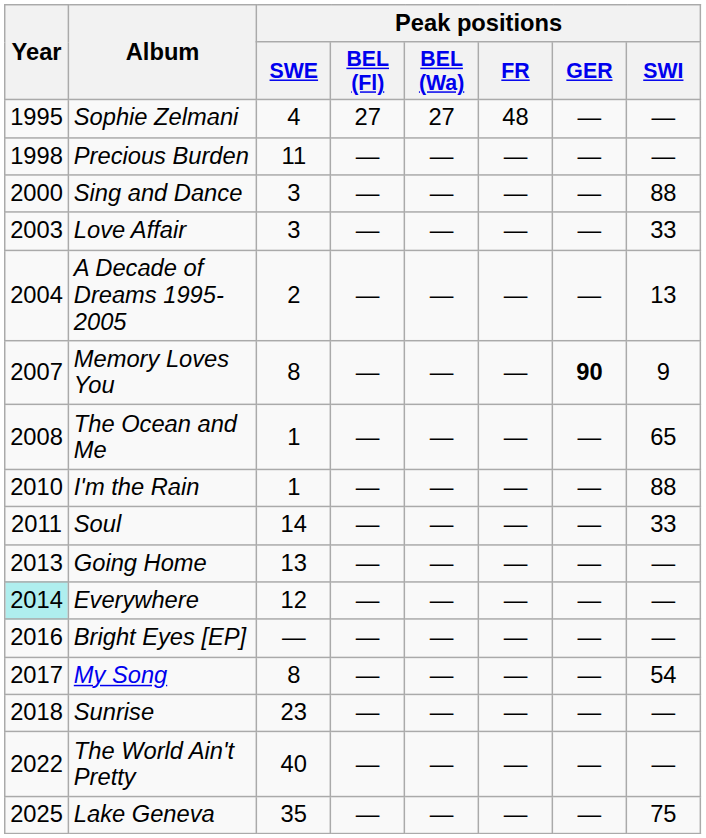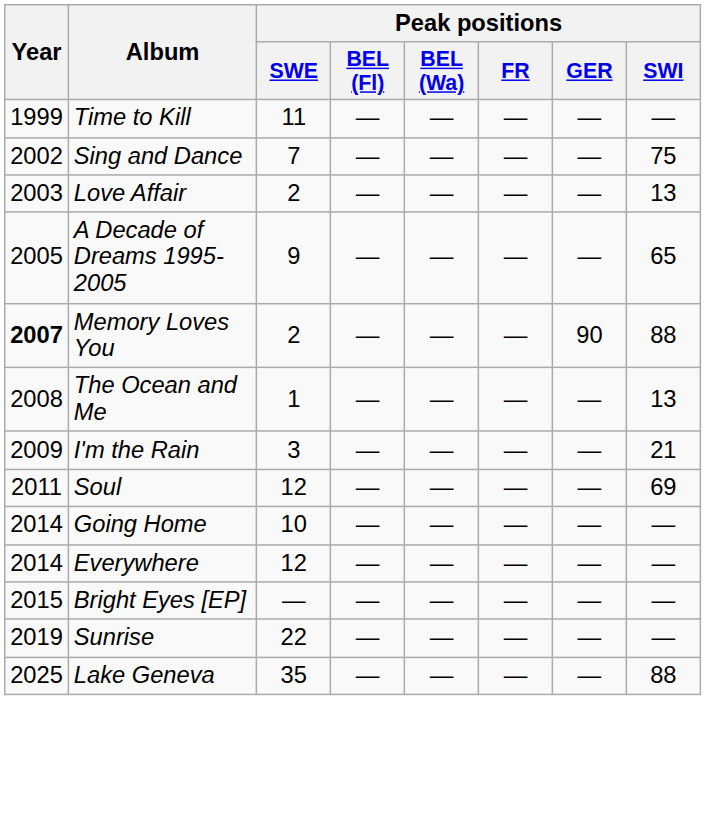- row: 1995 | Sophie Zelmani | 4 | 27 | 27 | 48 | — | —
- row: 1998 | Precious Burden | 11 | — | — | — | — | —
+ row: 1999 | Time to Kill | 11 | — | — | — | — | —
Sing and Dance | Year: 2000 -> 2002
Sing and Dance | Peak positions / SWE: 3 -> 7
Sing and Dance | Peak positions / SWI: 88 -> 75
Love Affair | Peak positions / SWE: 3 -> 2
Love Affair | Peak positions / SWI: 33 -> 13
A Decade of Dreams 1995-2005 | Year: 2004 -> 2005
A Decade of Dreams 1995-2005 | Peak positions / SWE: 2 -> 9
A Decade of Dreams 1995-2005 | Peak positions / SWI: 13 -> 65
Memory Loves You | Year: normal -> bold
Memory Loves You | Peak positions / SWE: 8 -> 2
Memory Loves You | Peak positions / GER: bold -> normal
Memory Loves You | Peak positions / SWI: 9 -> 88
The Ocean and Me | Peak positions / SWI: 65 -> 13
I'm the Rain | Year: 2010 -> 2009
I'm the Rain | Peak positions / SWE: 1 -> 3
I'm the Rain | Peak positions / SWI: 88 -> 21
Soul | Peak positions / SWE: 14 -> 12
Soul | Peak positions / SWI: 33 -> 69
Going Home | Year: 2013 -> 2014
Going Home | Peak positions / SWE: 13 -> 10
Everywhere | Year: paleturquoise background -> no background
Bright Eyes [EP] | Year: 2016 -> 2015
- row: 2017 | My Song | 8 | — | — | — | — | 54
Sunrise | Year: 2018 -> 2019
Sunrise | Peak positions / SWE: 23 -> 22
- row: 2022 | The World Ain't Pretty | 40 | — | — | — | — | —
Lake Geneva | Peak positions / SWI: 75 -> 88
